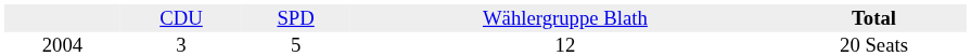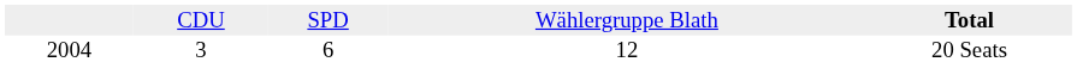2004 | column 3: 5 -> 6
